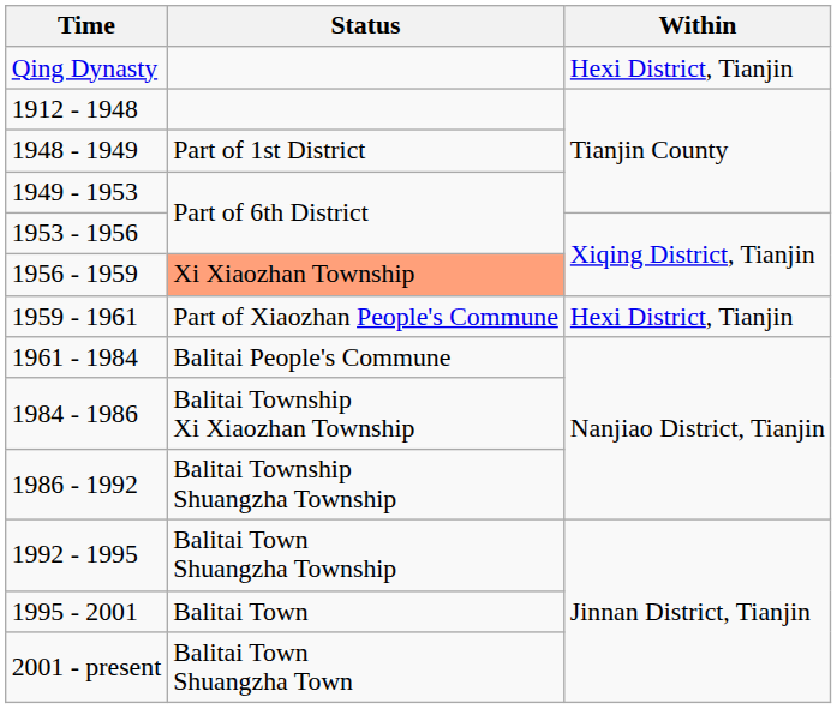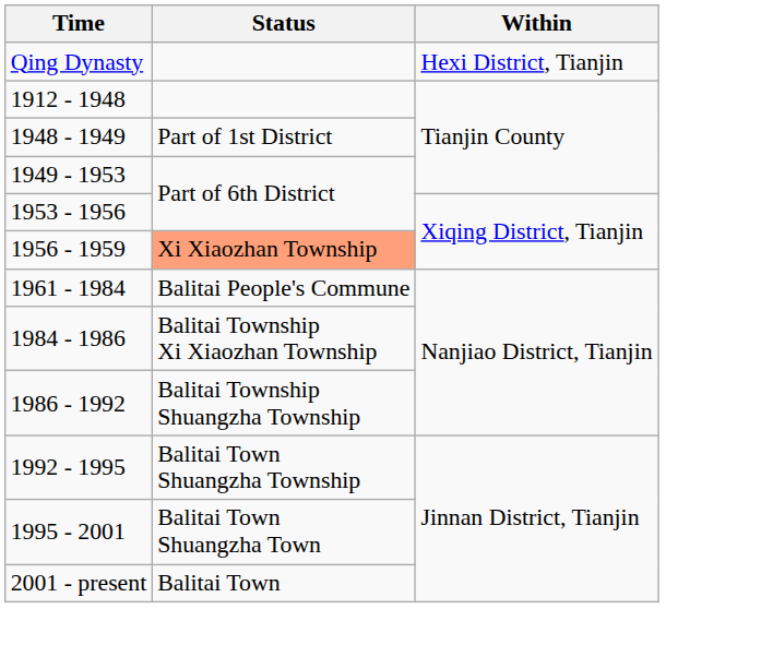- row: 1959 - 1961 | Part of Xiaozhan People's Commune | Hexi District, Tianjin
1995 - 2001 | Status: Balitai Town -> Balitai Town Shuangzha Town
2001 - present | Status: Balitai Town Shuangzha Town -> Balitai Town
